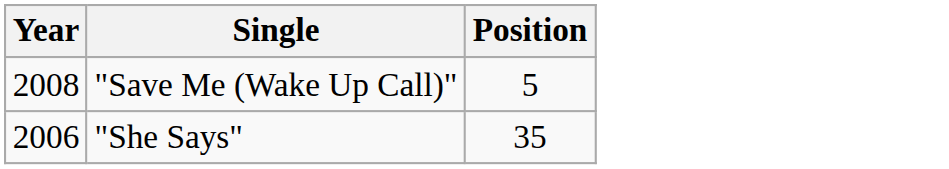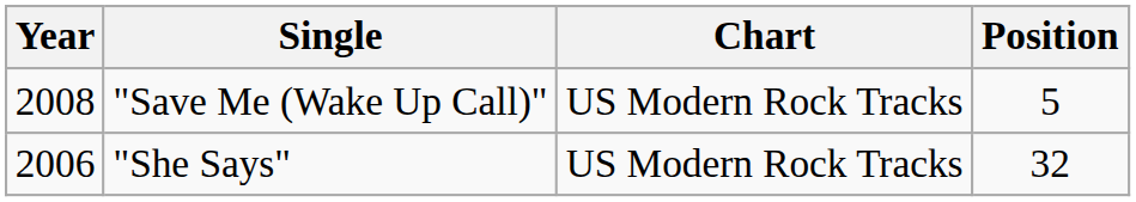+ column: Chart | US Modern Rock Tracks | US Modern Rock Tracks
"She Says" | Position: 35 -> 32
